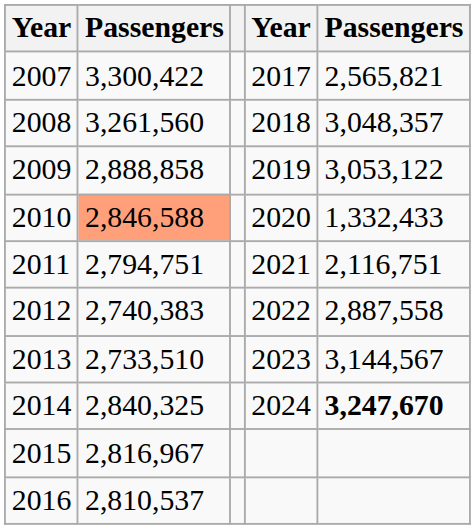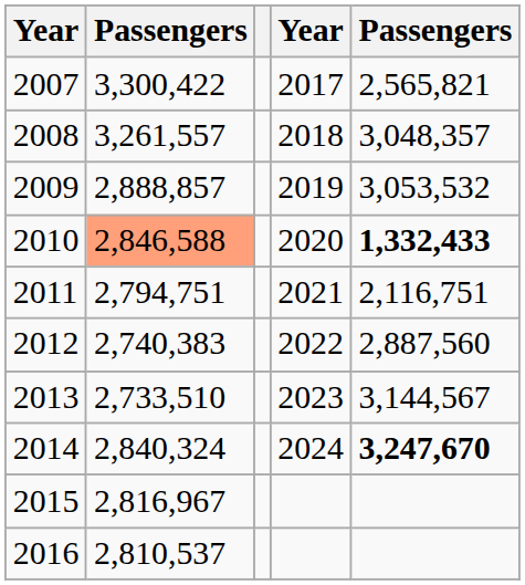2008 | column 2: 3,261,560 -> 3,261,557
2009 | column 2: 2,888,858 -> 2,888,857
2009 | column 5: 3,053,122 -> 3,053,532
2010 | column 5: normal -> bold
2012 | column 5: 2,887,558 -> 2,887,560
2014 | column 2: 2,840,325 -> 2,840,324
